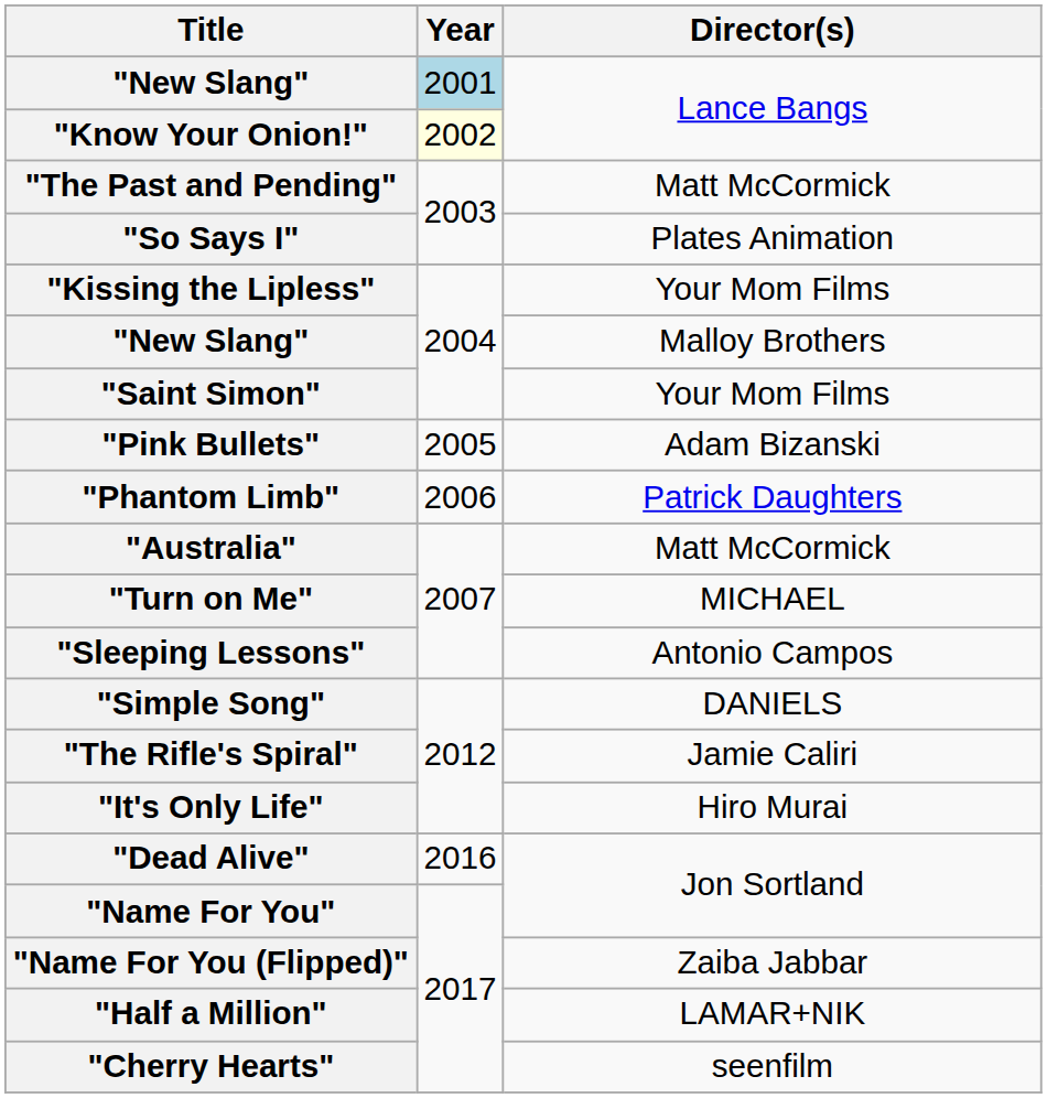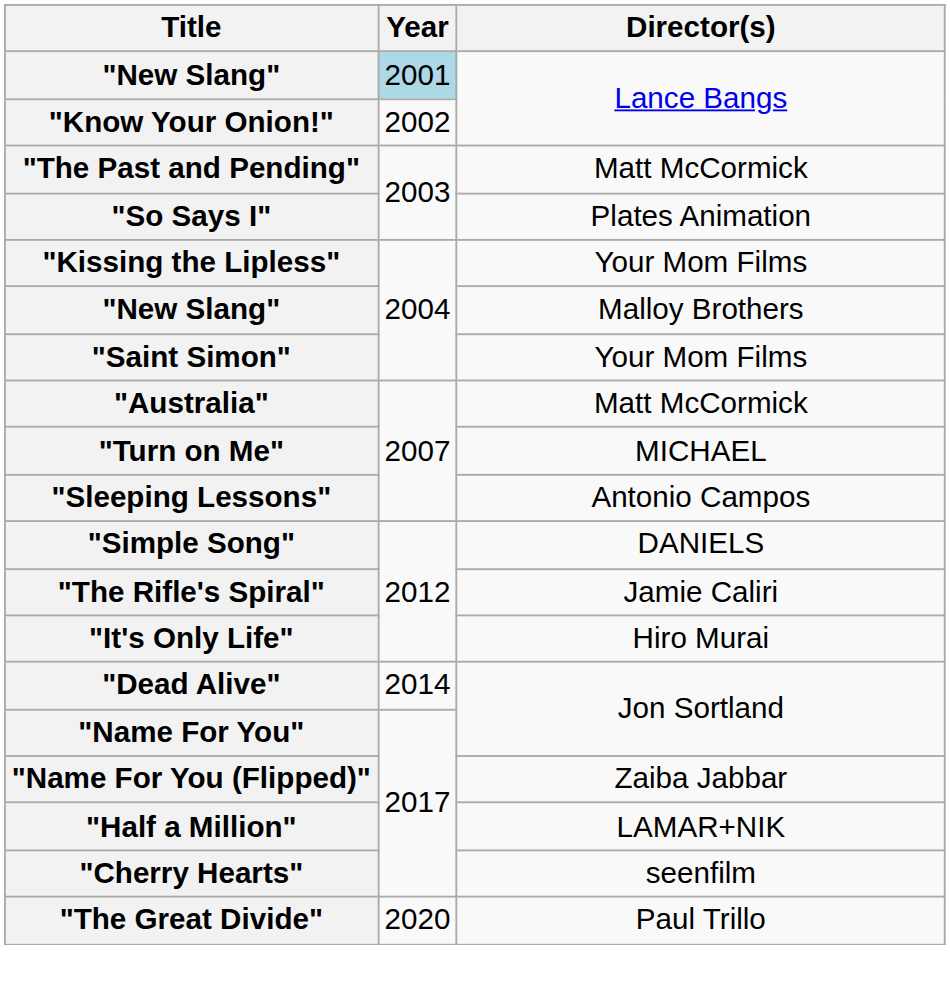"Know Your Onion!" | Year: lightyellow background -> no background
- row: "Pink Bullets" | 2005 | Adam Bizanski
- row: "Phantom Limb" | 2006 | Patrick Daughters
"Dead Alive" | Year: 2016 -> 2014
+ row: "The Great Divide" | 2020 | Paul Trillo
